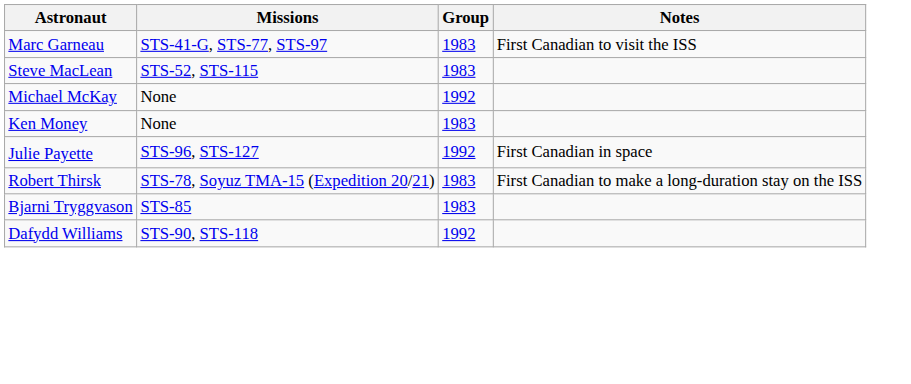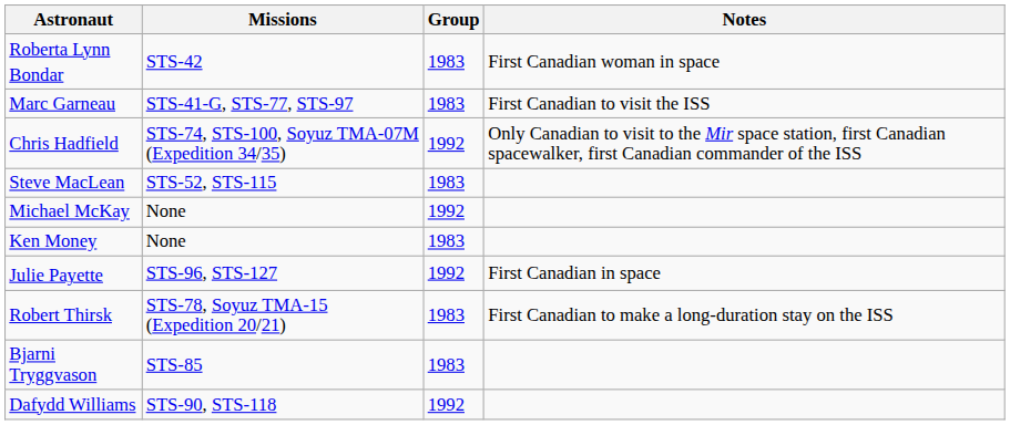+ row: Roberta Lynn Bondar | STS-42 | 1983 | First Canadian woman in space
+ row: Chris Hadfield | STS-74, STS-100, Soyuz TMA-07M (Expedition 34/35) | 1992 | Only Canadian to visit to the Mir space station, first Canadian spacewalker, first Canadian commander of the ISS
